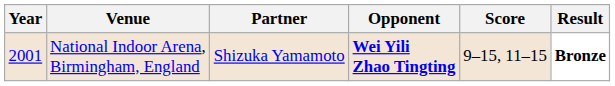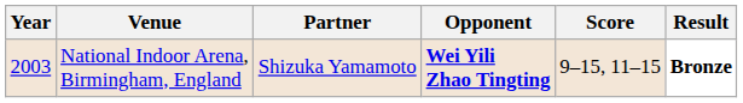National Indoor Arena, Birmingham, England | Year: 2001 -> 2003
